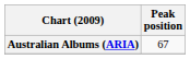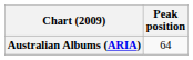Australian Albums (ARIA) | Peak position: 67 -> 64
